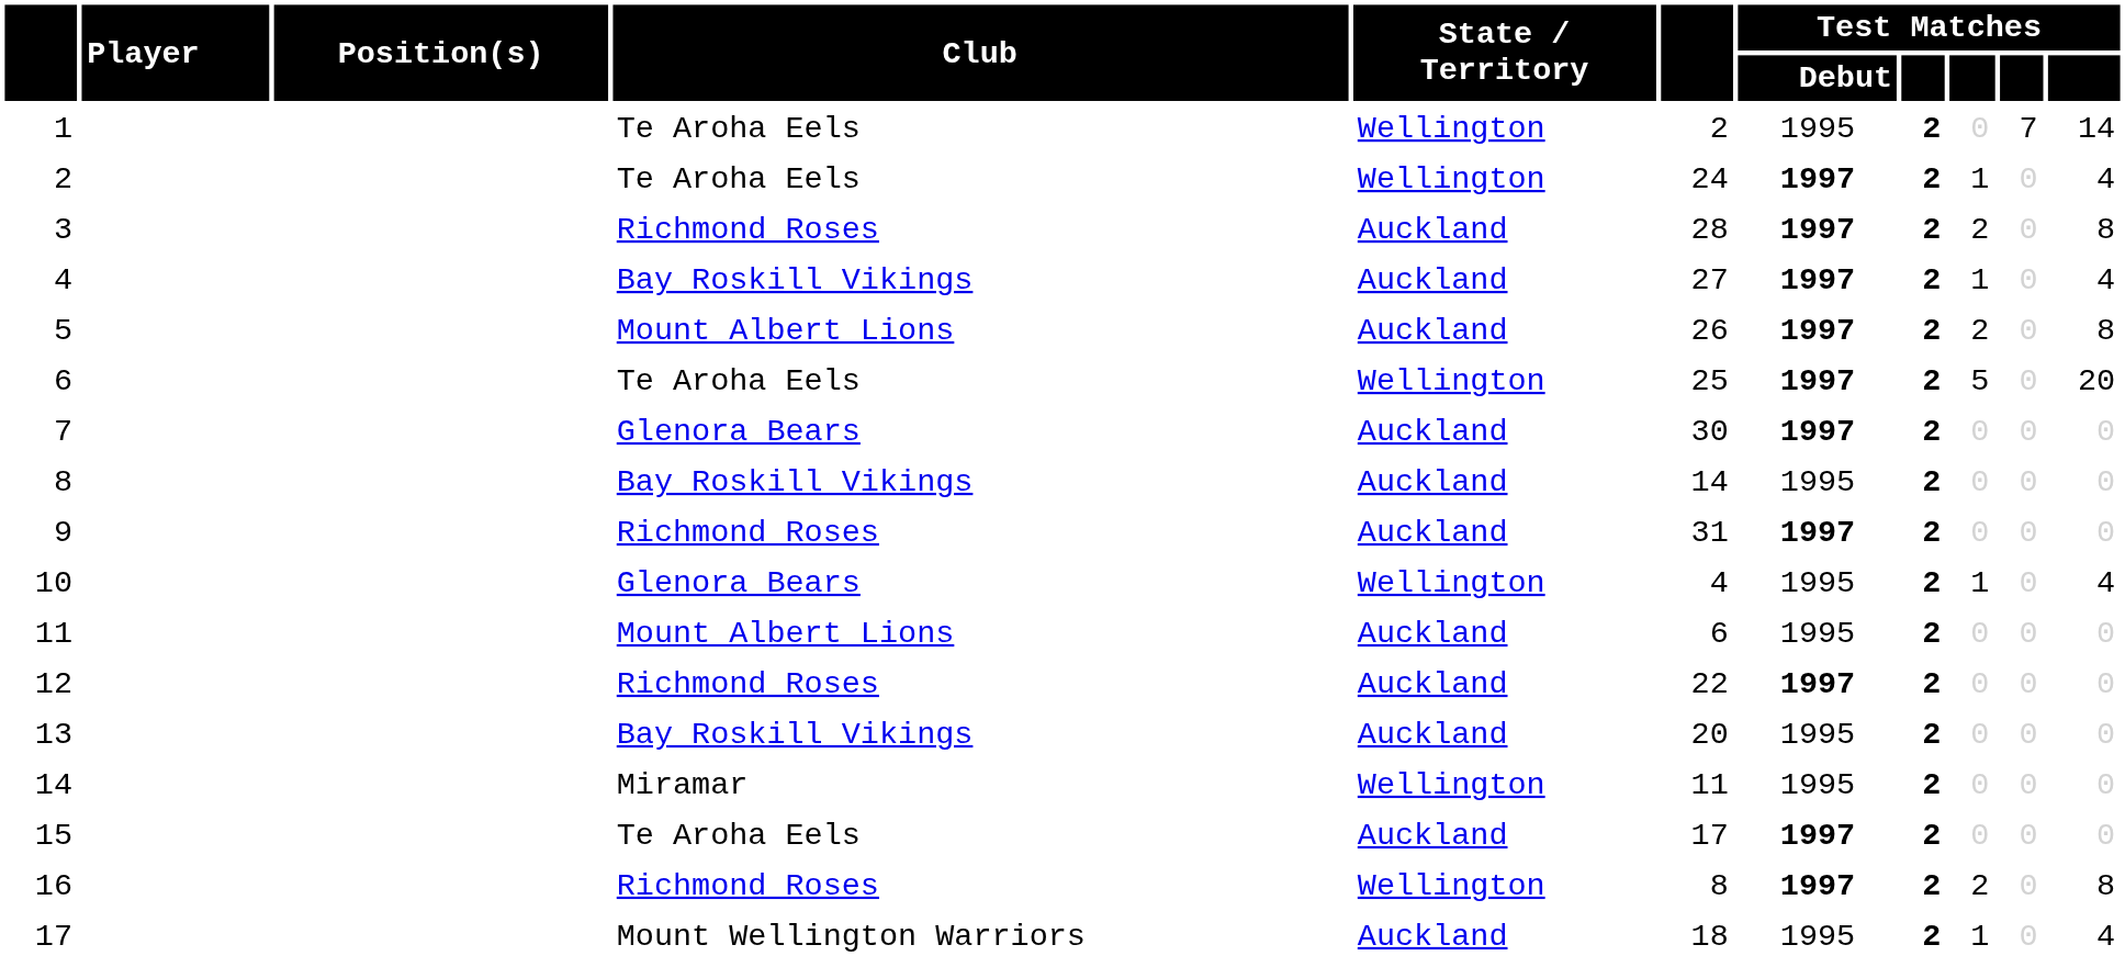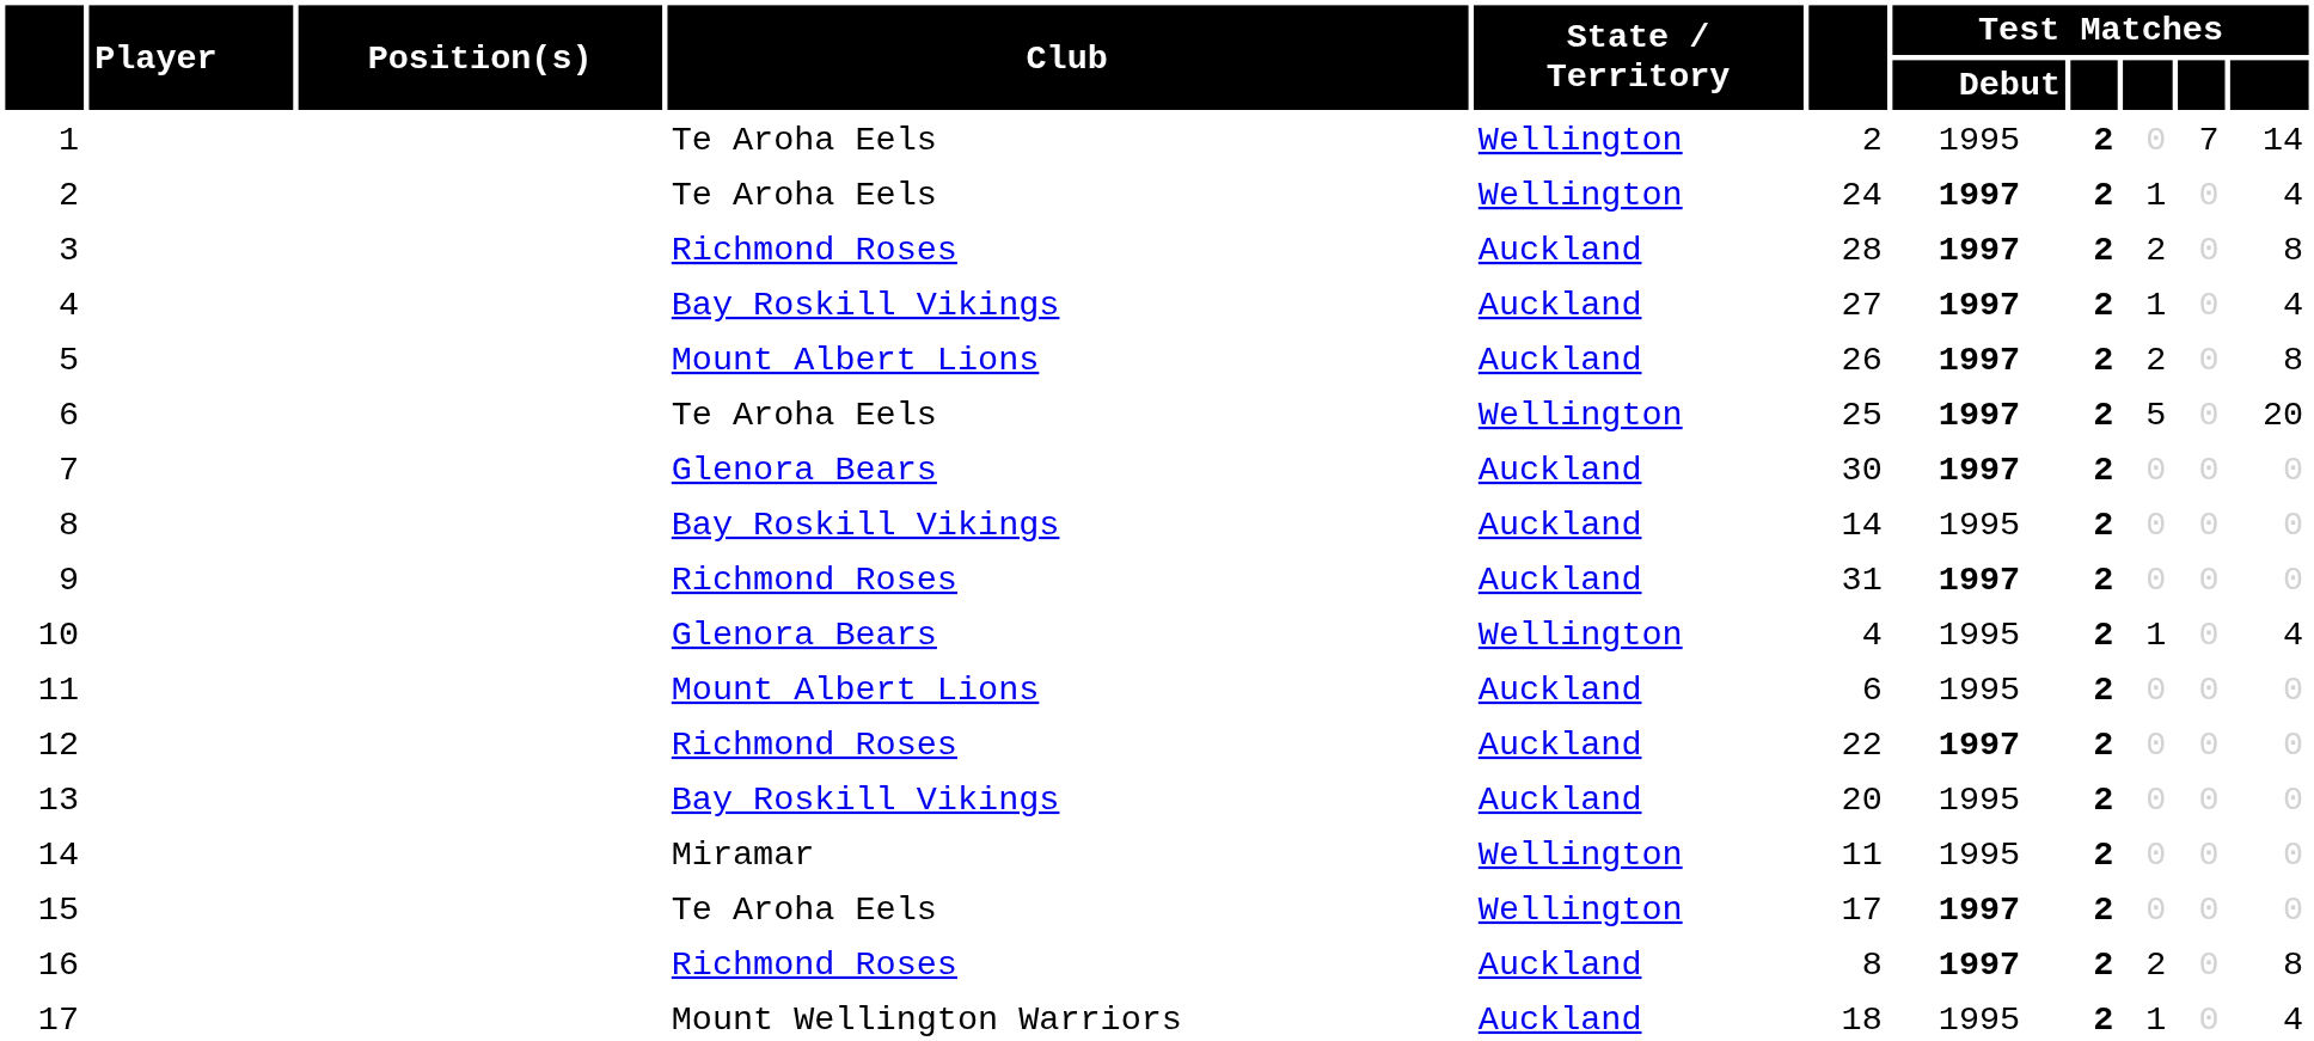15 | State / Territory: Auckland -> Wellington
16 | State / Territory: Wellington -> Auckland
